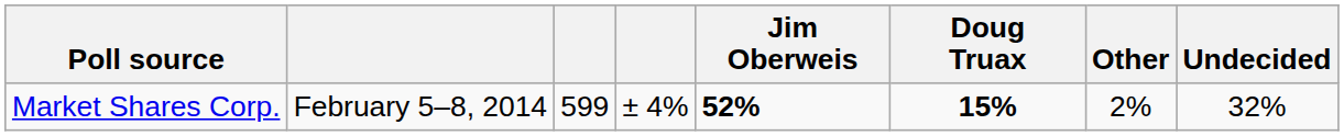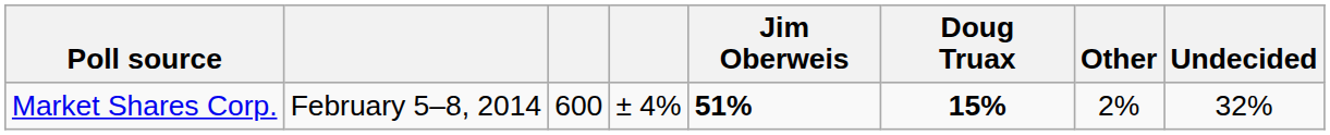Market Shares Corp. | column 3: 599 -> 600
Market Shares Corp. | Jim Oberweis: 52% -> 51%
